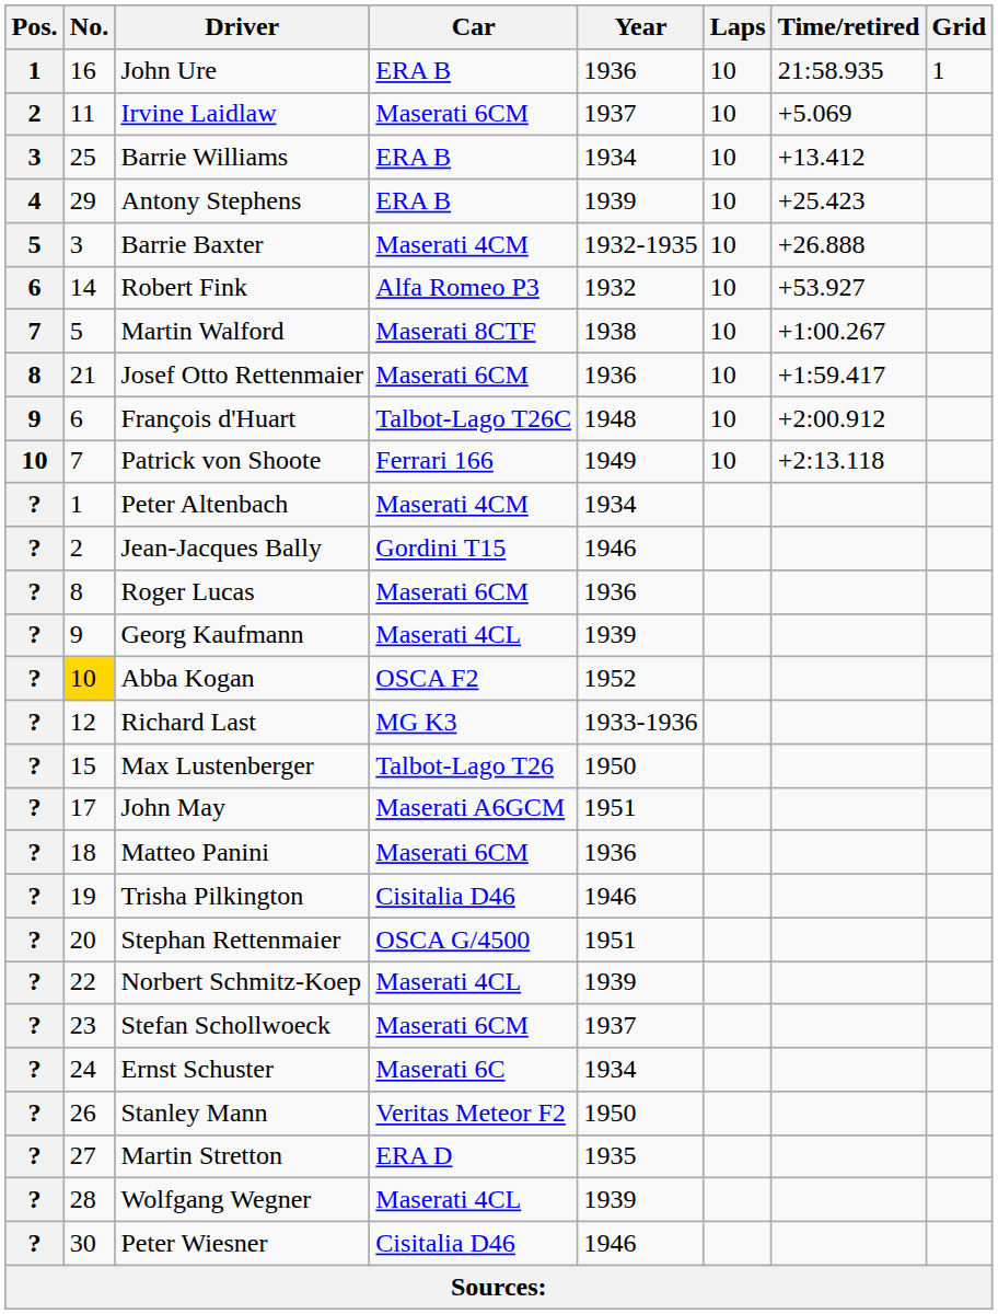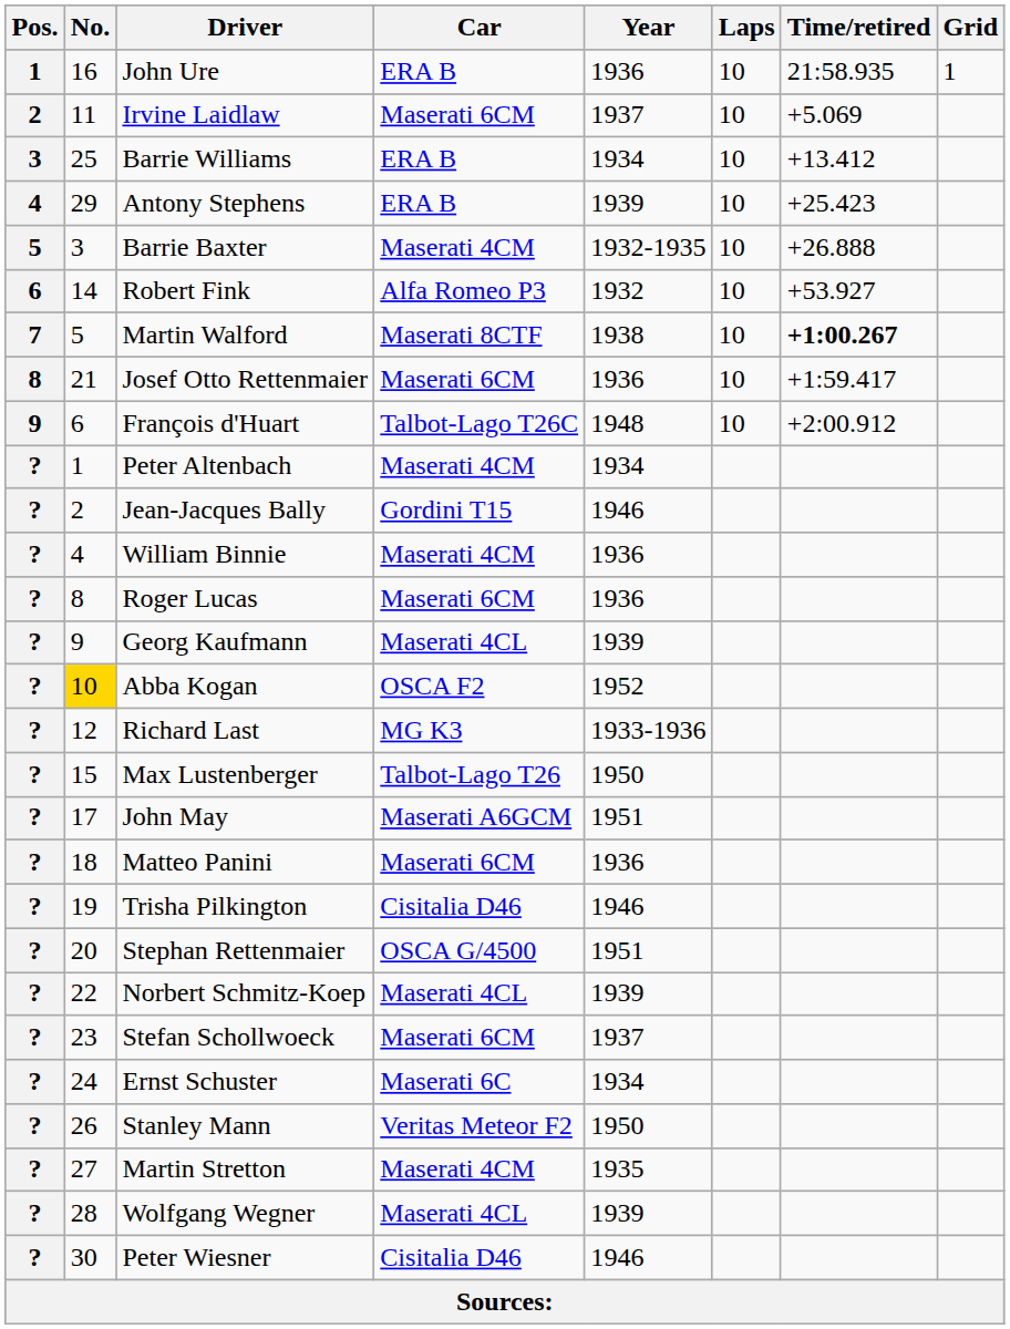Martin Walford | Time/retired: normal -> bold
- row: 10 | 7 | Patrick von Shoote | Ferrari 166 | 1949 | 10 | +2:13.118
+ row: ? | 4 | William Binnie | Maserati 4CM | 1936
Martin Stretton | Car: ERA D -> Maserati 4CM
